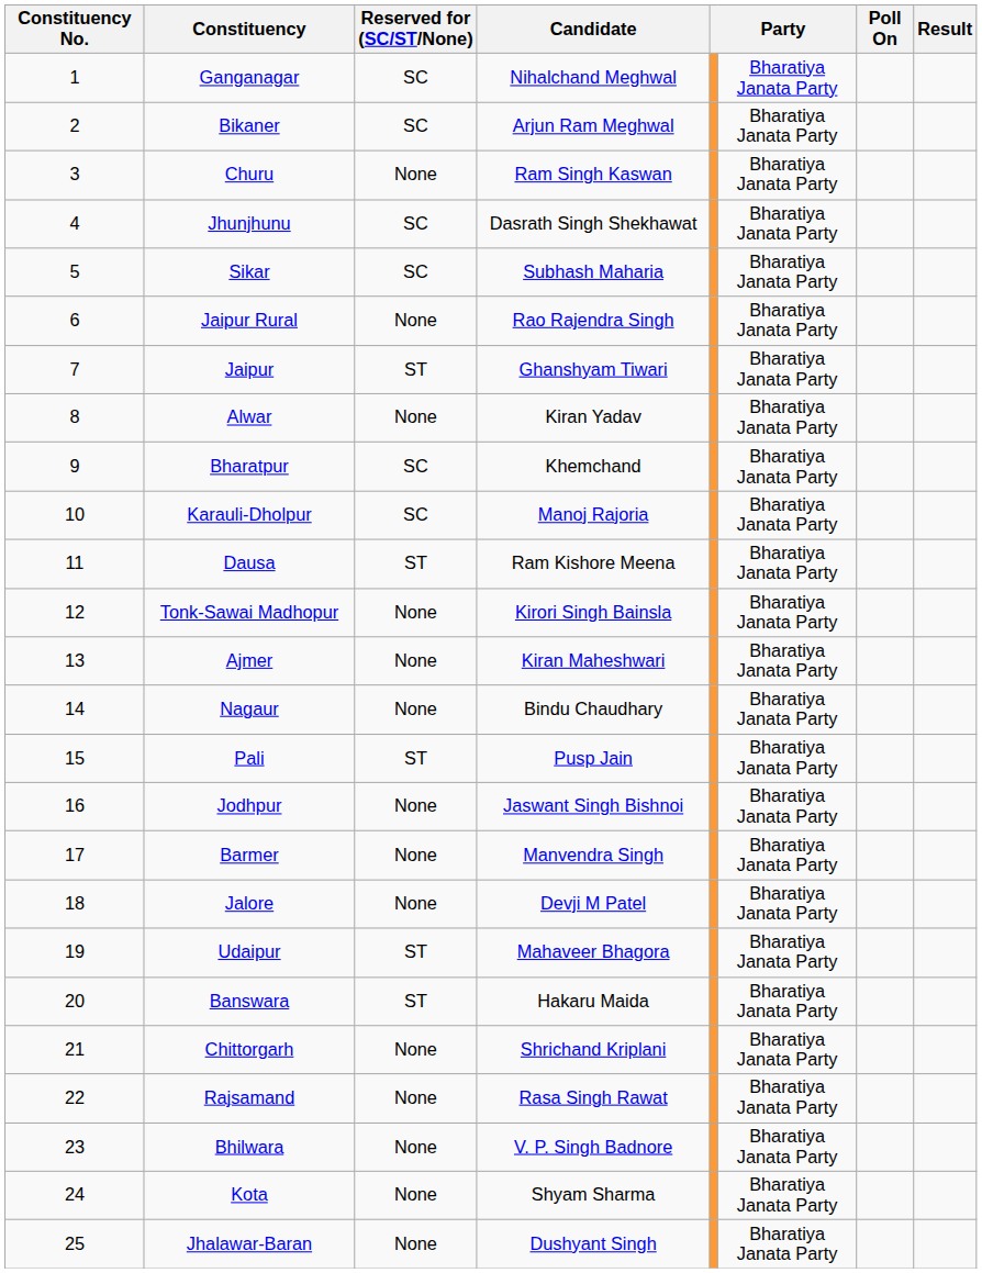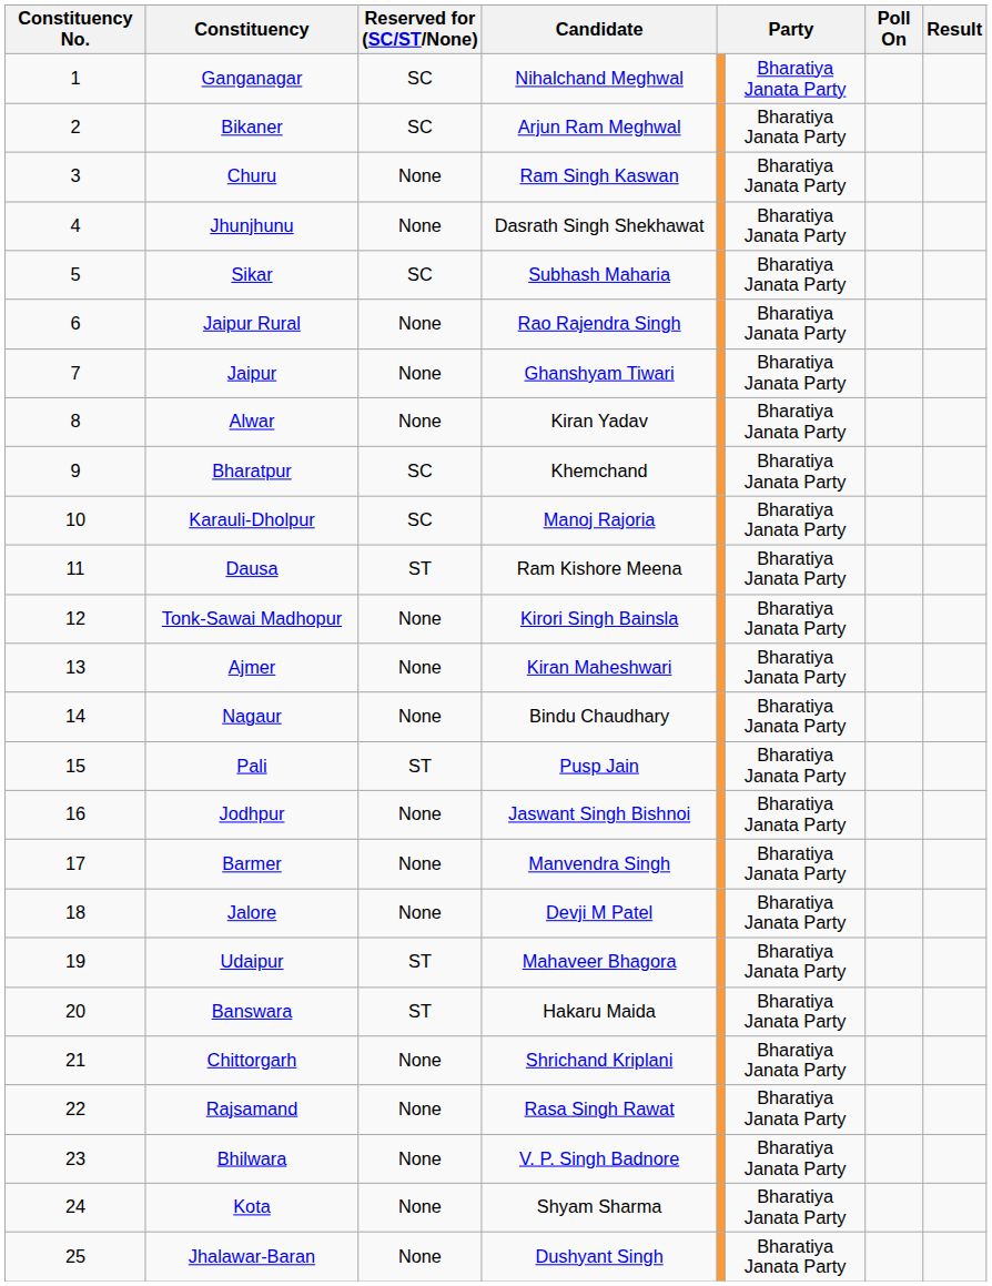Jhunjhunu | Reserved for (SC/ST/None): SC -> None
Jaipur | Reserved for (SC/ST/None): ST -> None
